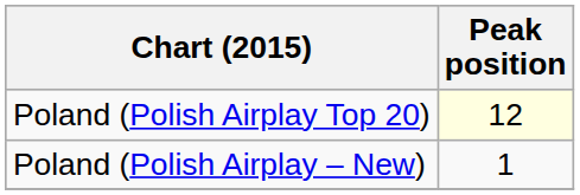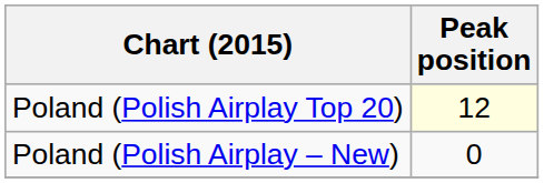Poland (Polish Airplay – New) | Peak position: 1 -> 0
